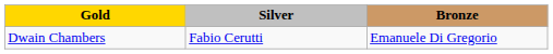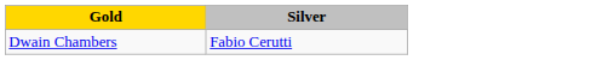- column: Bronze | Emanuele Di Gregorio
